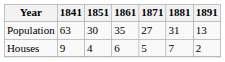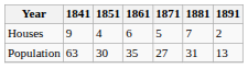rows swapped: Population <-> Houses
